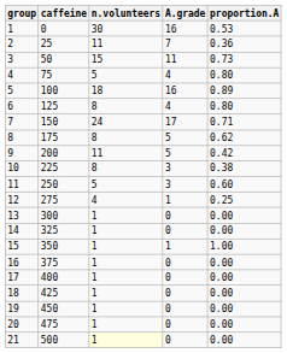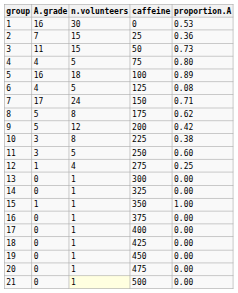columns swapped: caffeine <-> A.grade
2 | n.volunteers: 11 -> 15
6 | n.volunteers: 8 -> 5
6 | proportion.A: 0.80 -> 0.08
9 | n.volunteers: 11 -> 12
